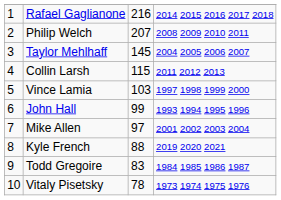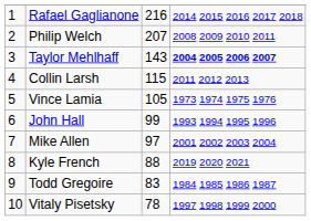Taylor Mehlhaff | column 3: 145 -> 143
Taylor Mehlhaff | column 4: normal -> bold
Vince Lamia | column 3: 103 -> 105
Vince Lamia | column 4: 1997 1998 1999 2000 -> 1973 1974 1975 1976
Vitaly Pisetsky | column 4: 1973 1974 1975 1976 -> 1997 1998 1999 2000
